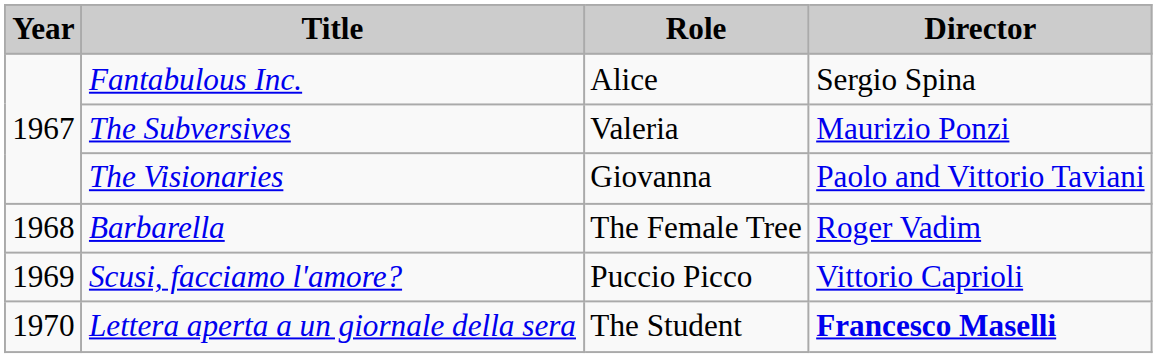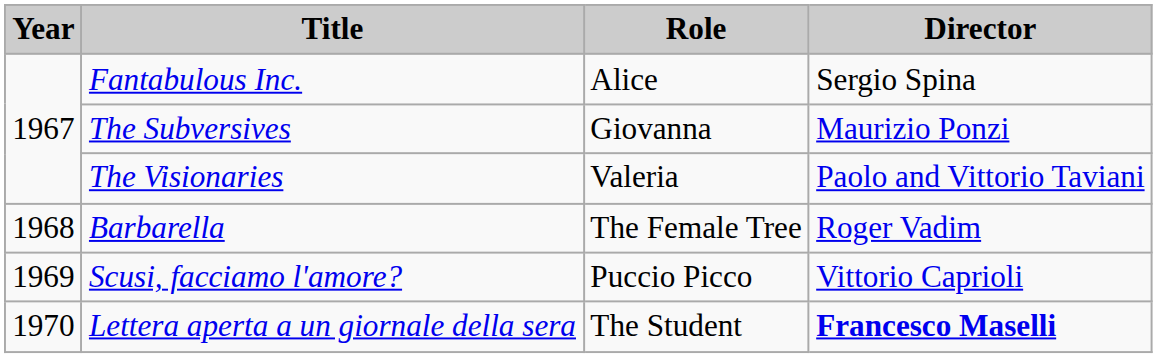The Subversives | Role: Valeria -> Giovanna
The Visionaries | Role: Giovanna -> Valeria
